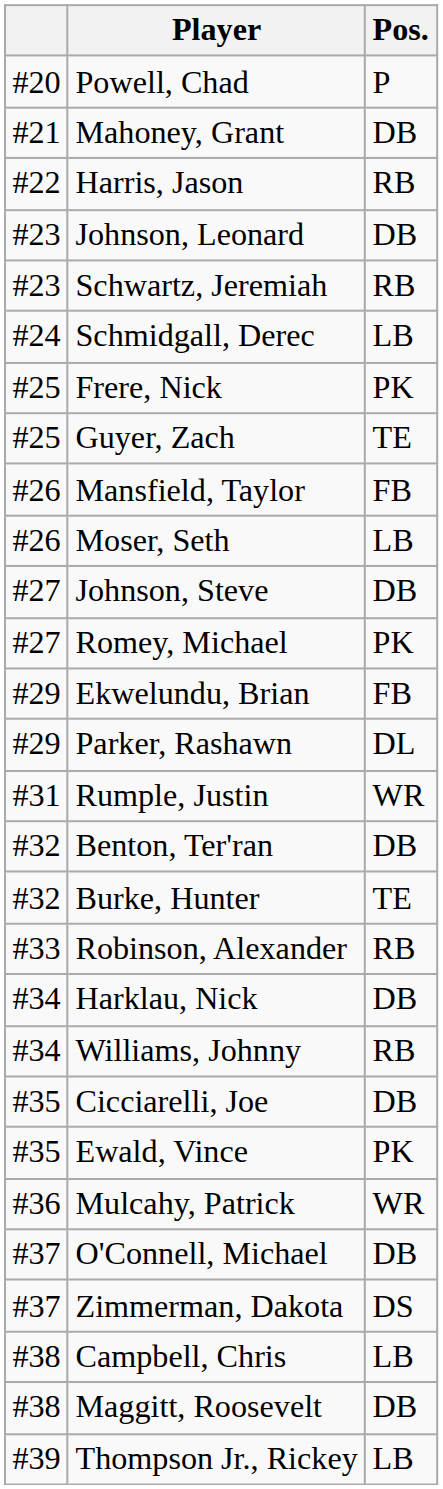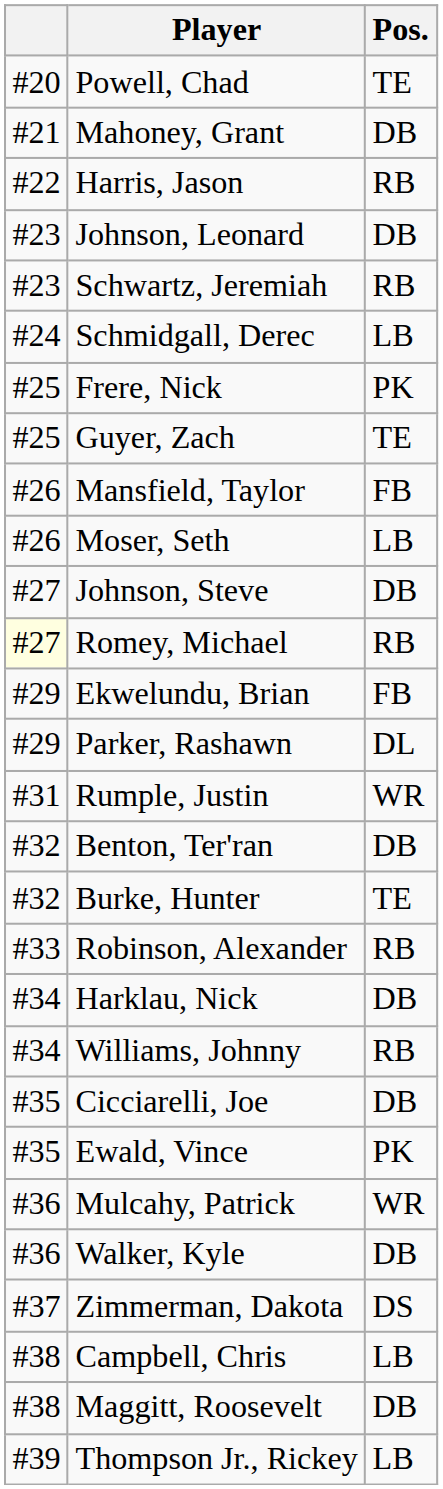Powell, Chad | Pos.: P -> TE
Romey, Michael | column 1: no background -> lightyellow background
Romey, Michael | Pos.: PK -> RB
+ row: #36 | Walker, Kyle | DB
- row: #37 | O'Connell, Michael | DB
